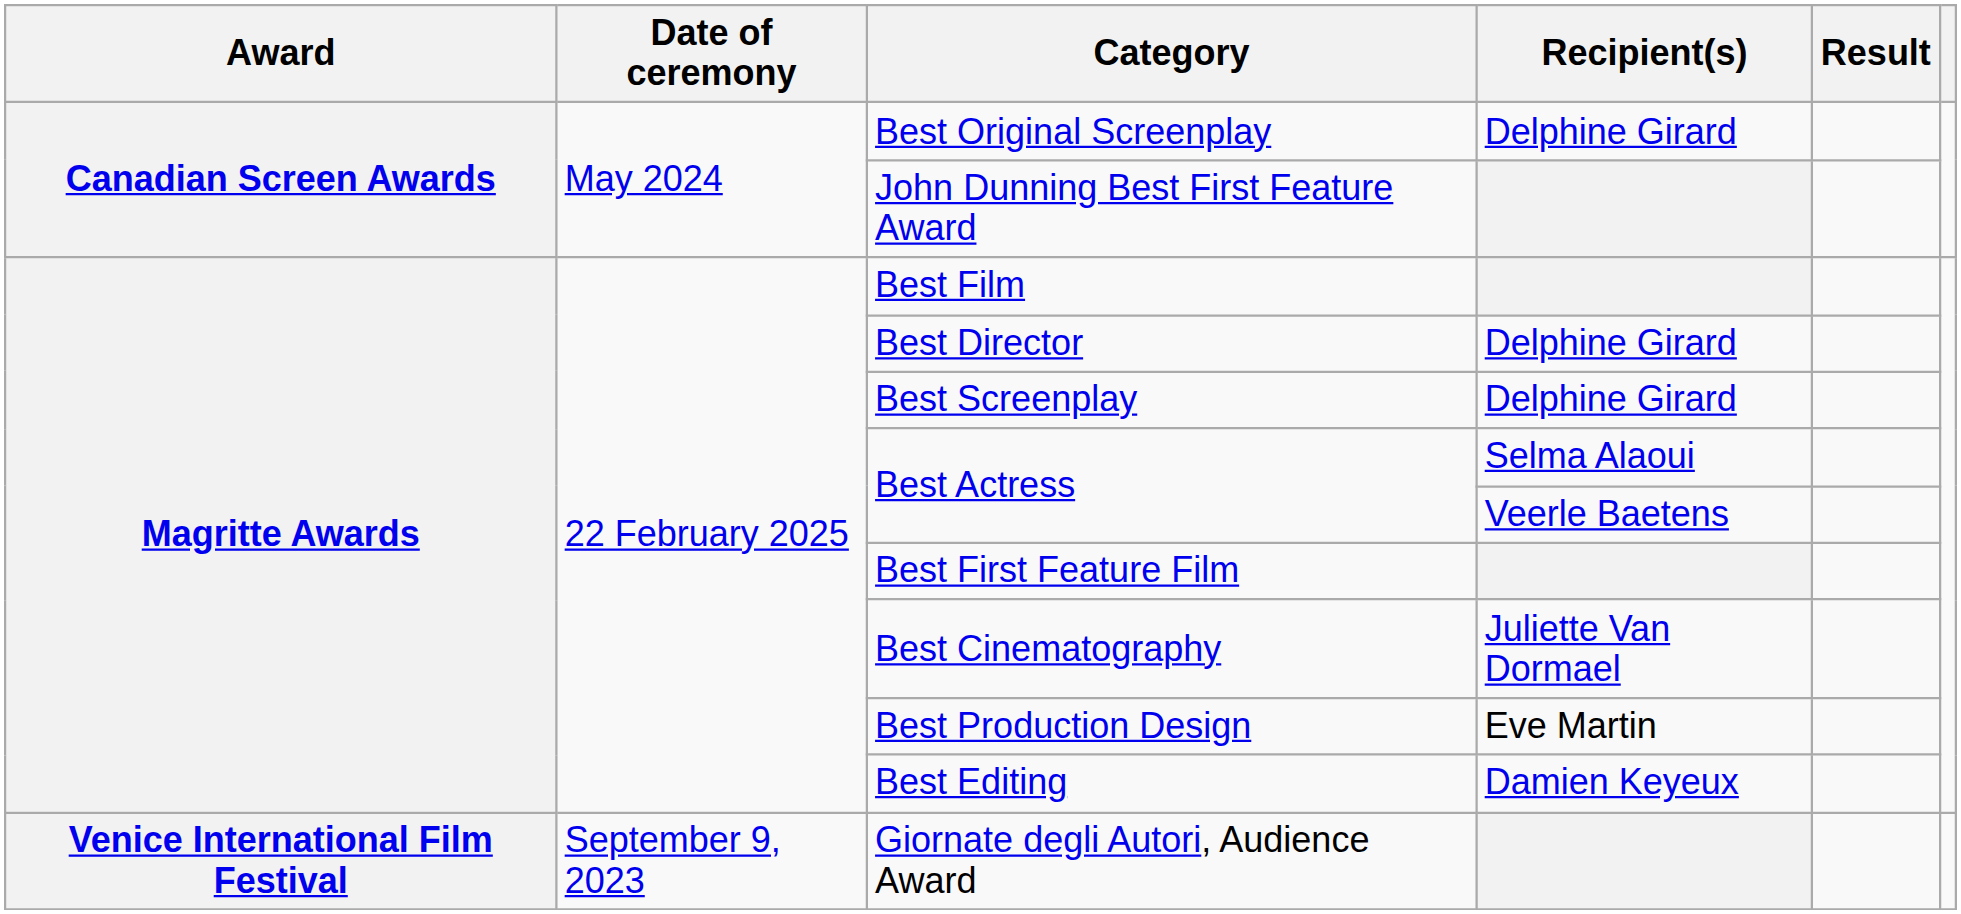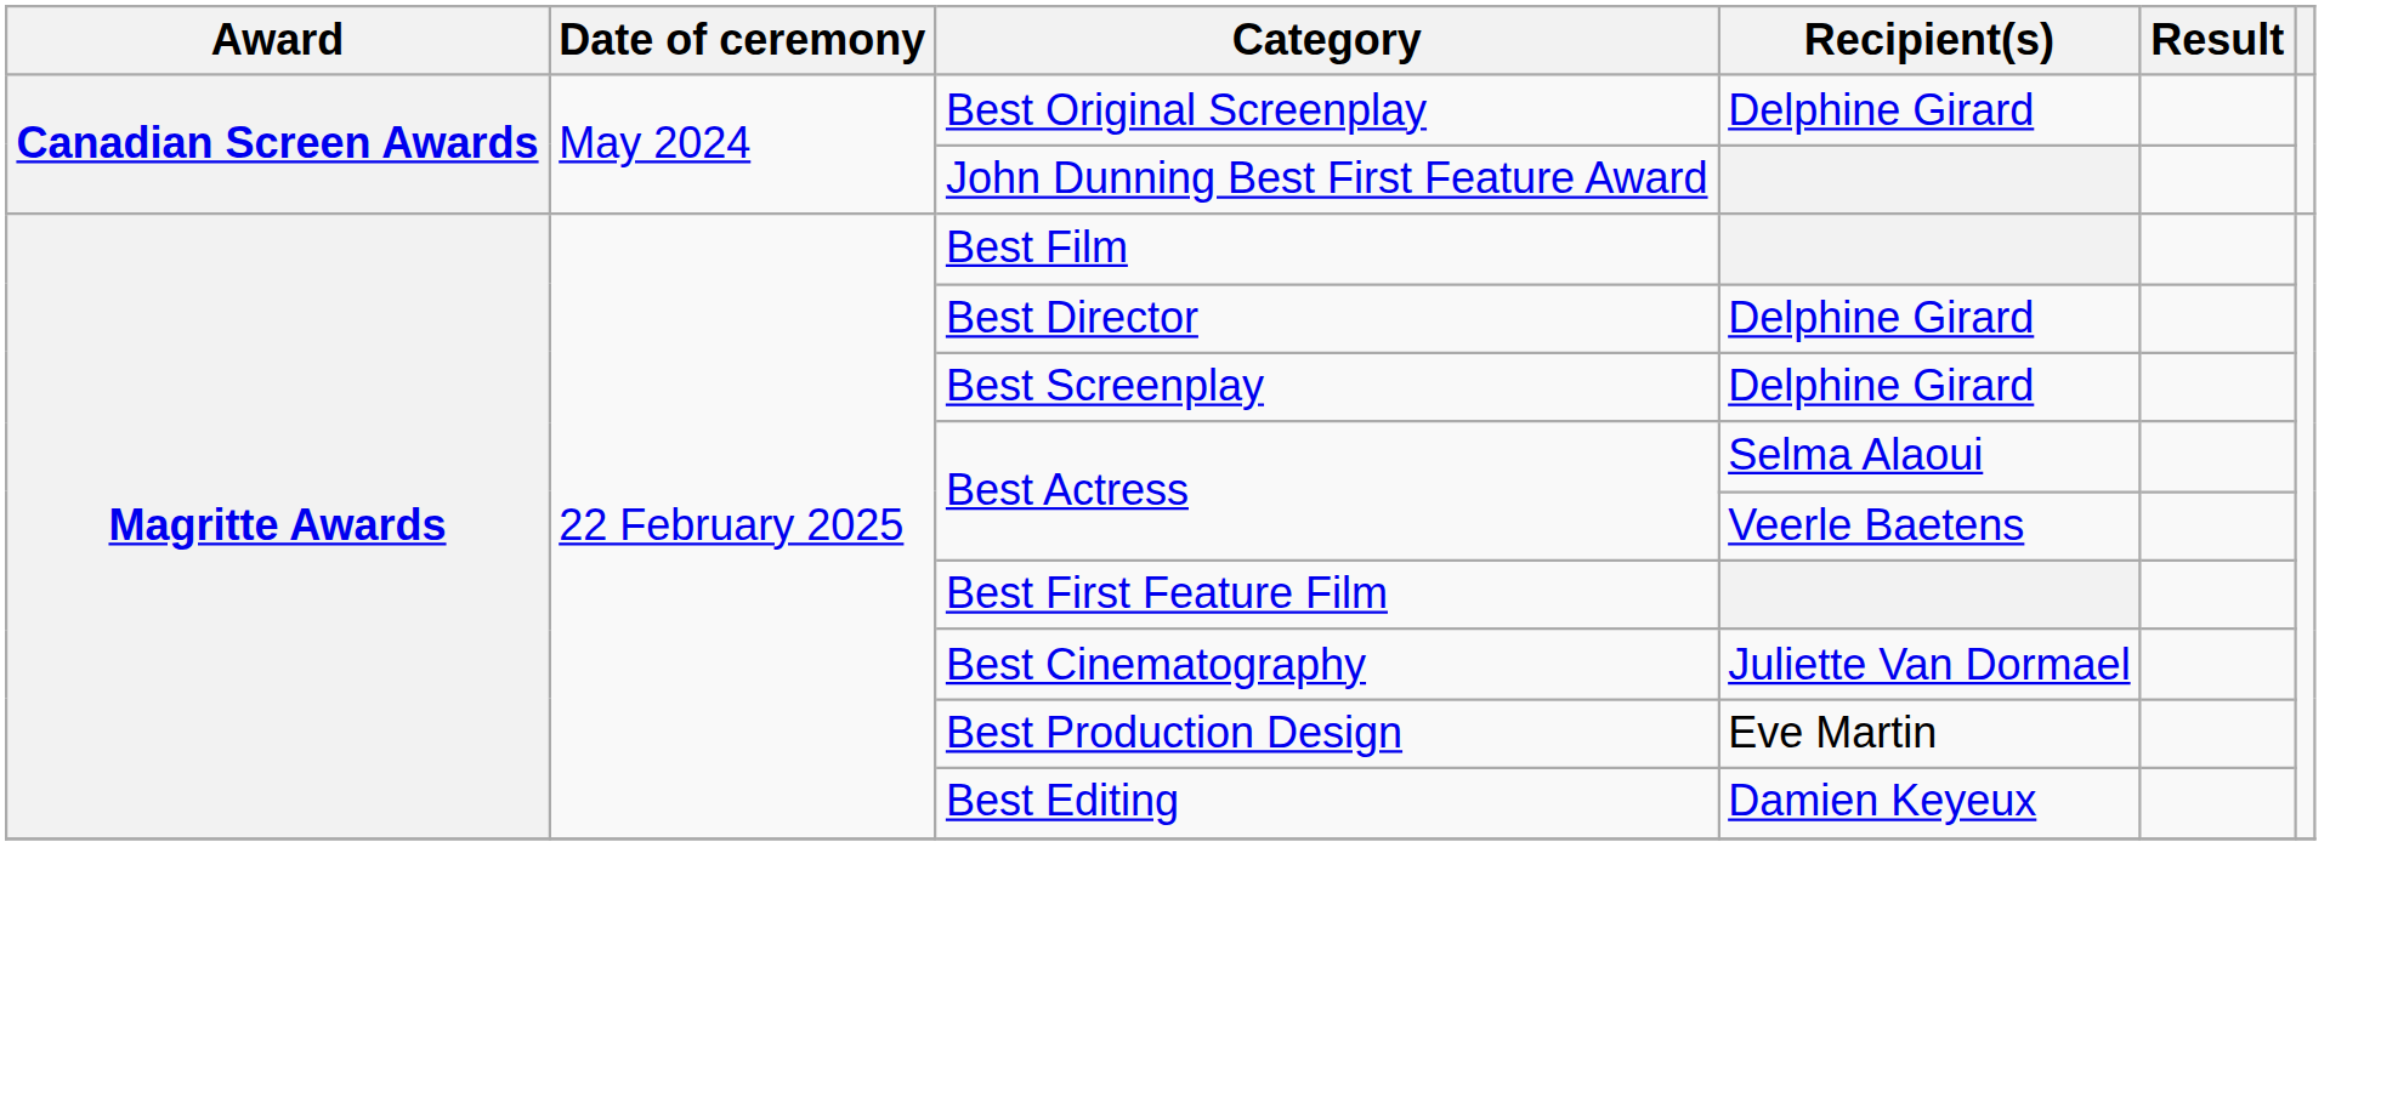- row: Venice International Film Festival | September 9, 2023 | Giornate degli Autori, Audience Award
